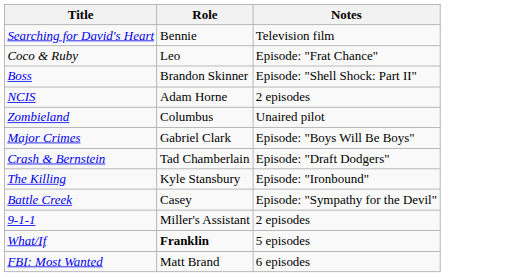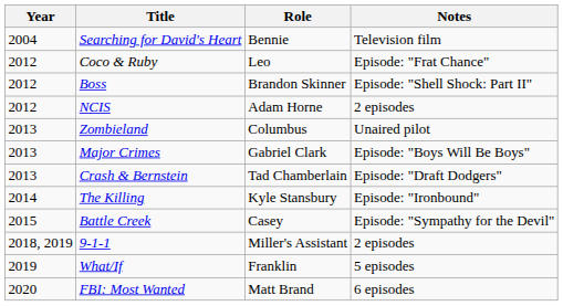+ column: Year | 2004 | 2012 | 2012 | 2012 | 2013 | 2013 | 2013 | 2014 | 2015 | 2018, 2019 | 2019 | 2020
What/If | Role: bold -> normal
